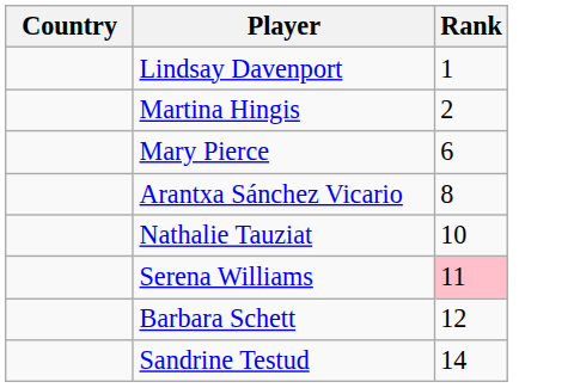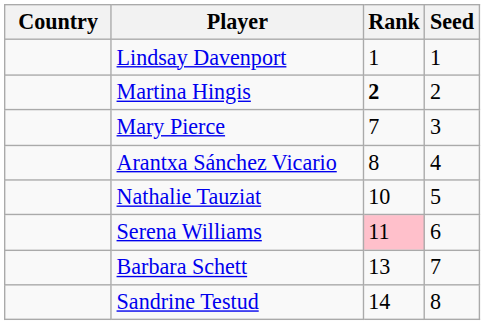+ column: Seed | 1 | 2 | 3 | 4 | 5 | 6 | 7 | 8
Martina Hingis | Rank: normal -> bold
Mary Pierce | Rank: 6 -> 7
Barbara Schett | Rank: 12 -> 13
